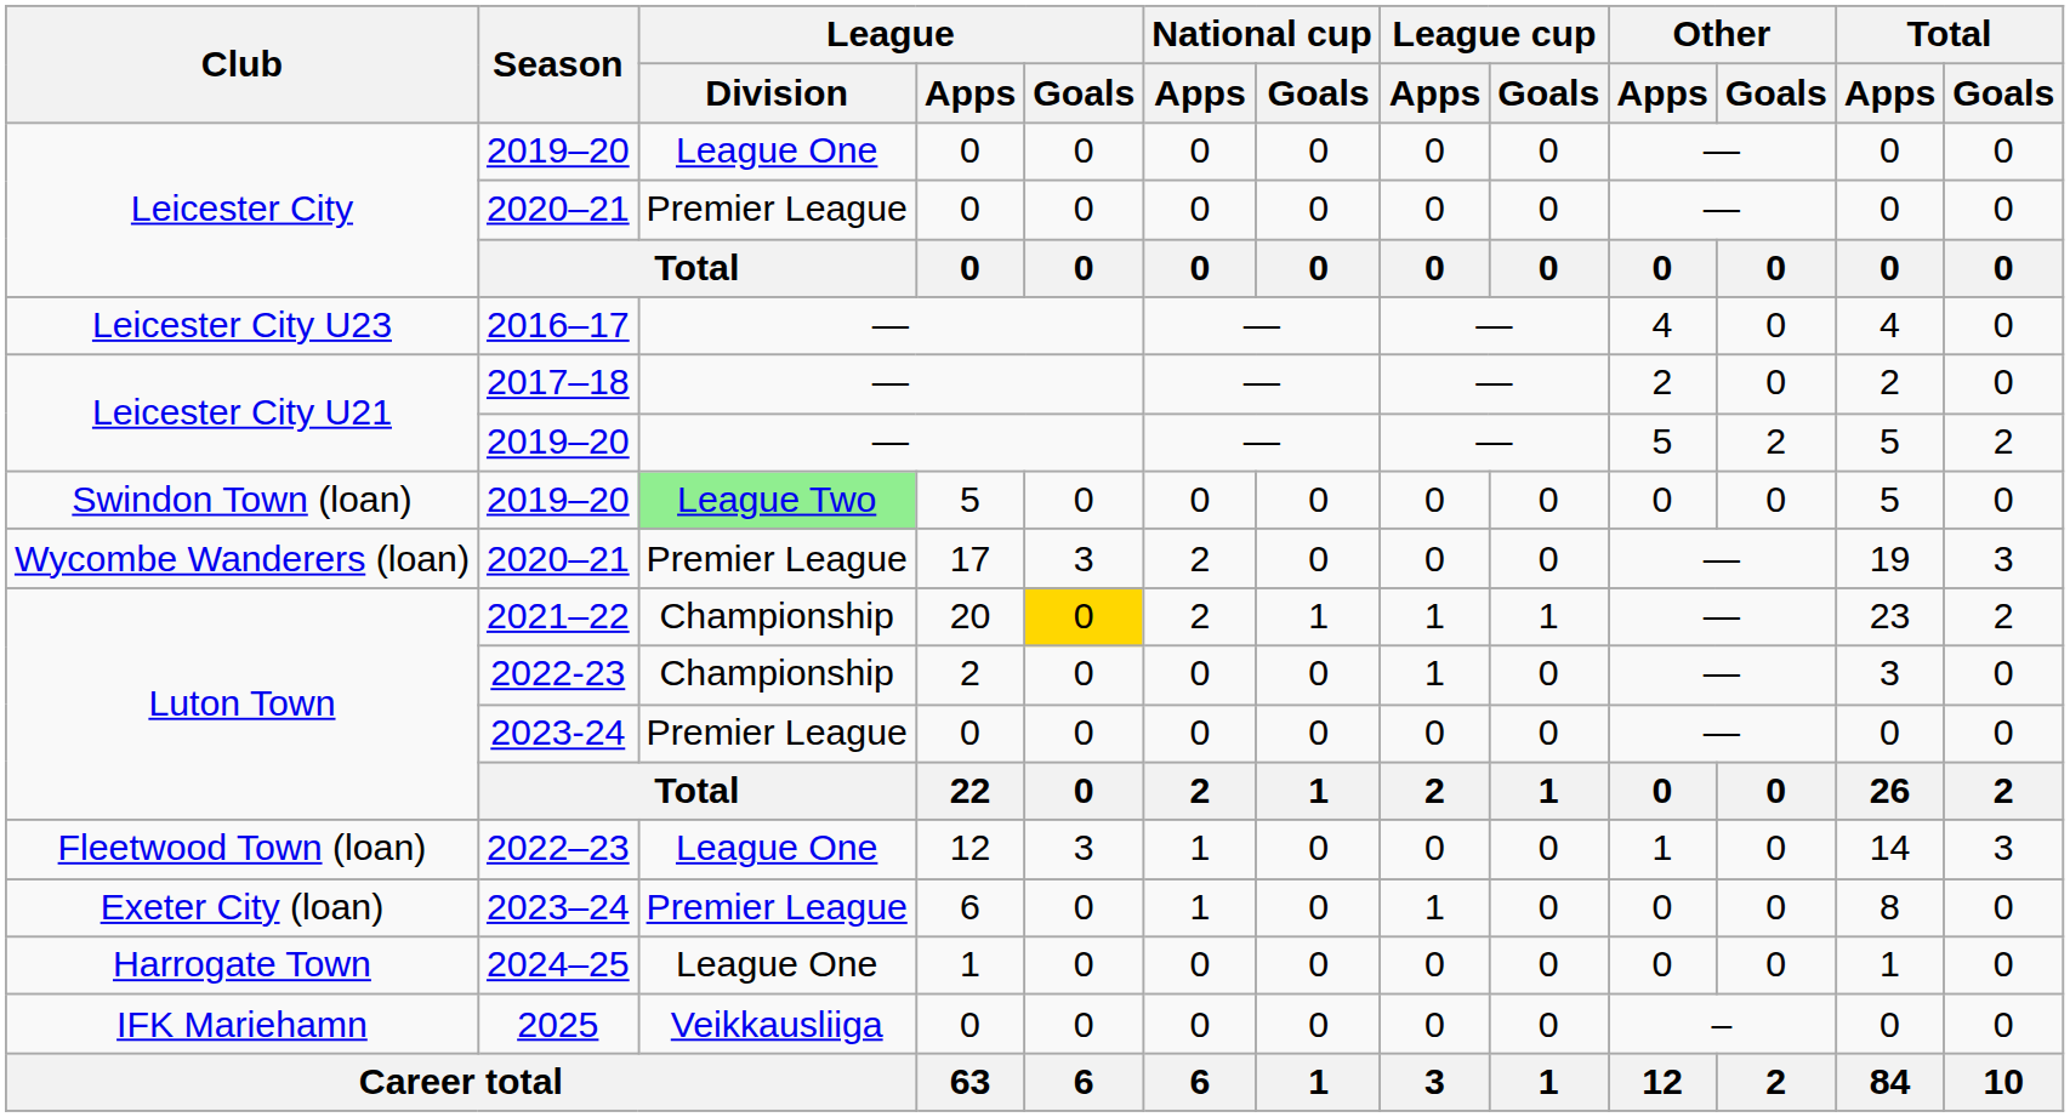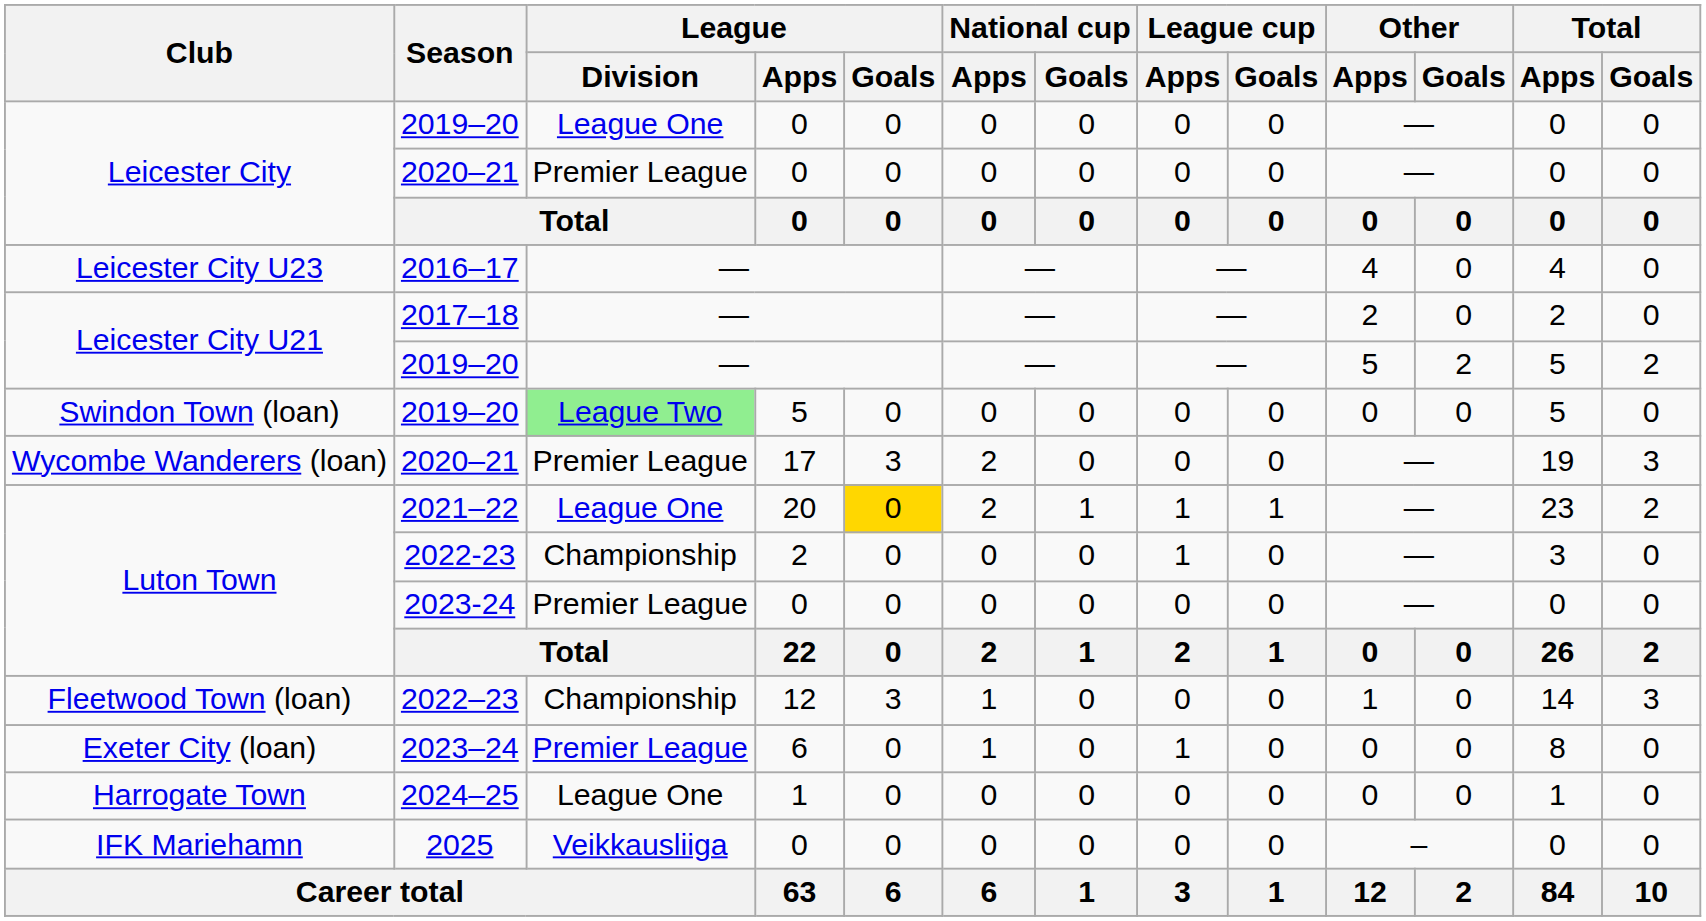2021–22 | League / Division: Championship -> League One
2022–23 | League / Division: League One -> Championship
